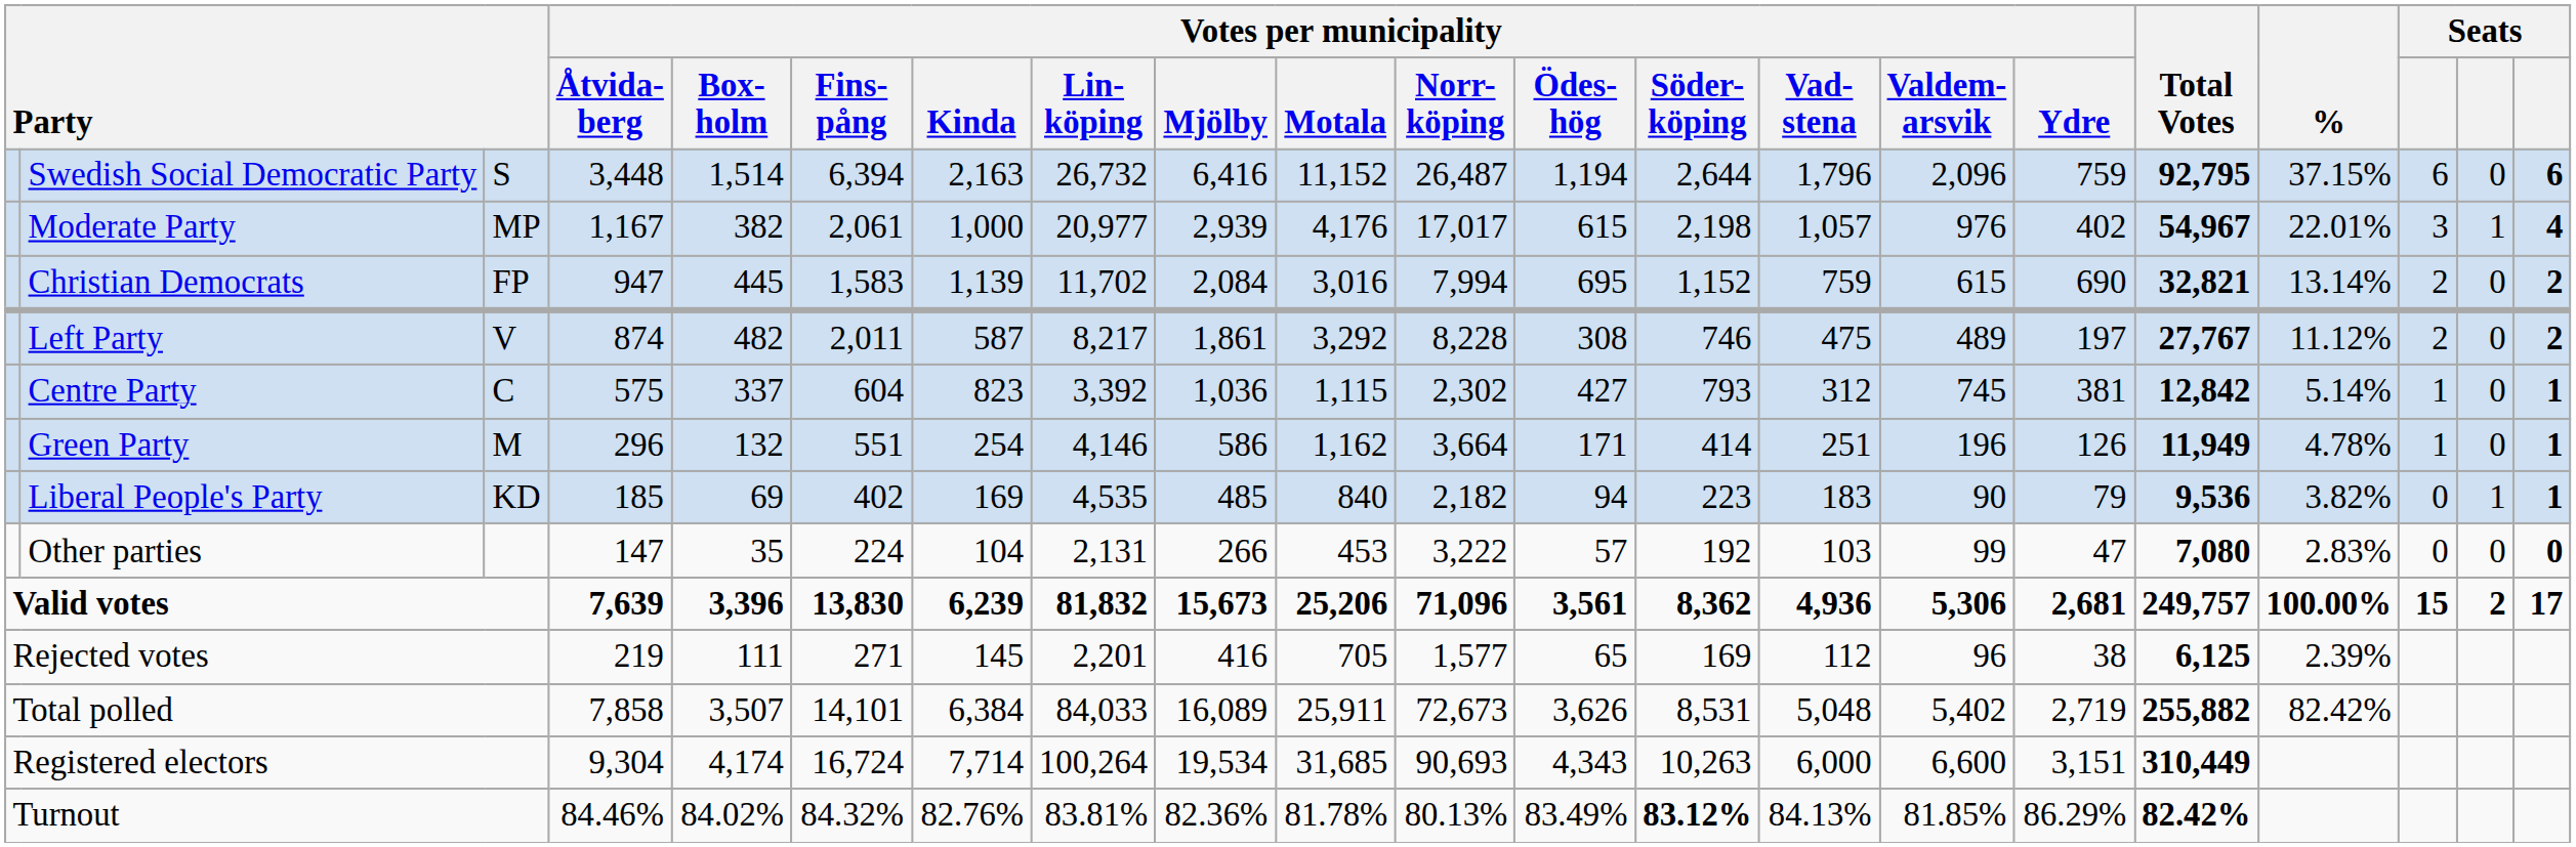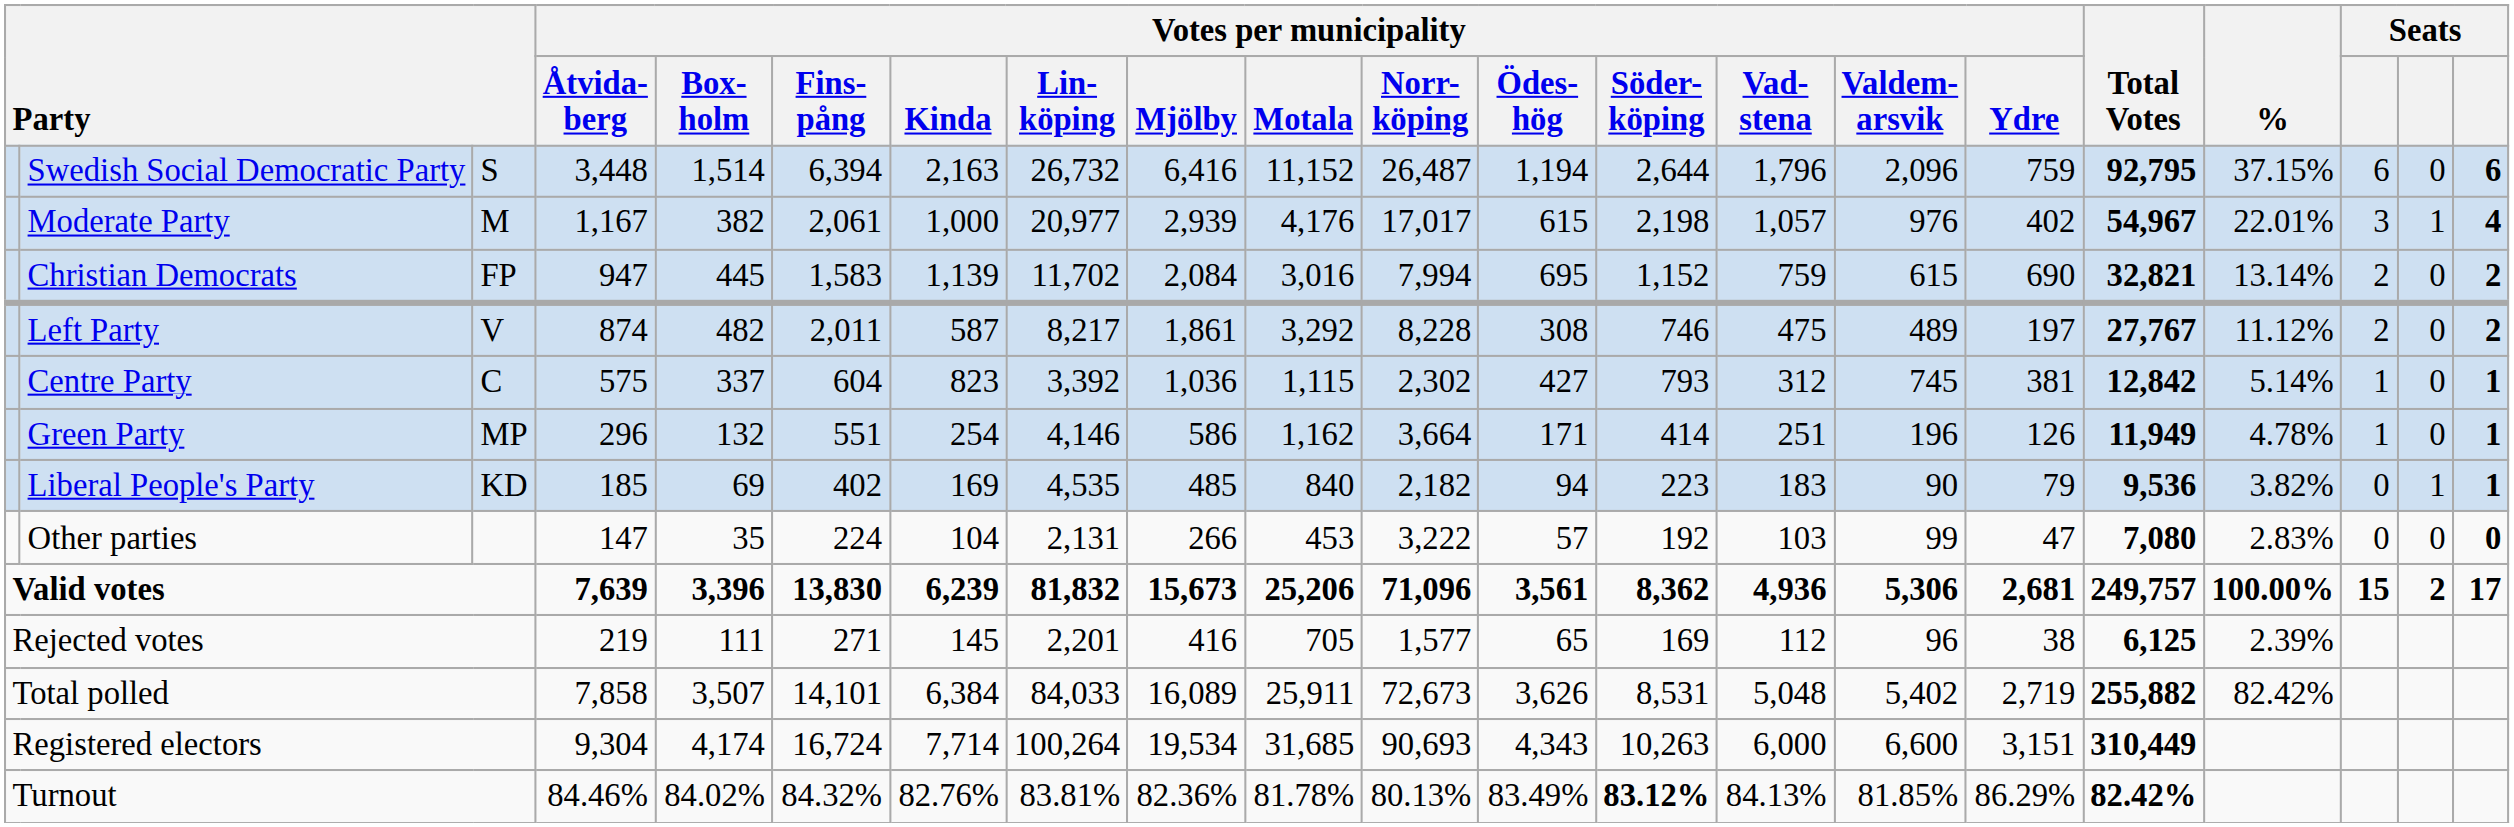Moderate Party | column 3: MP -> M
Green Party | column 3: M -> MP
